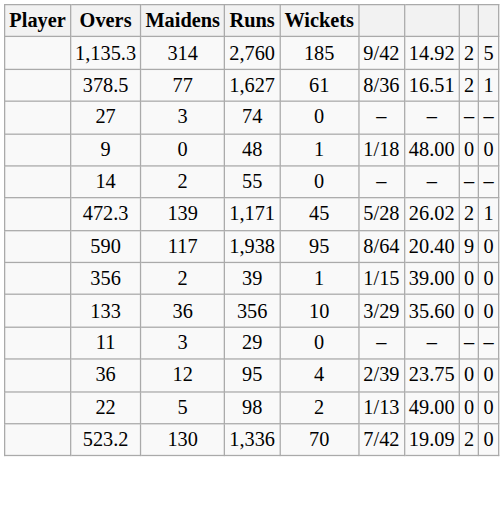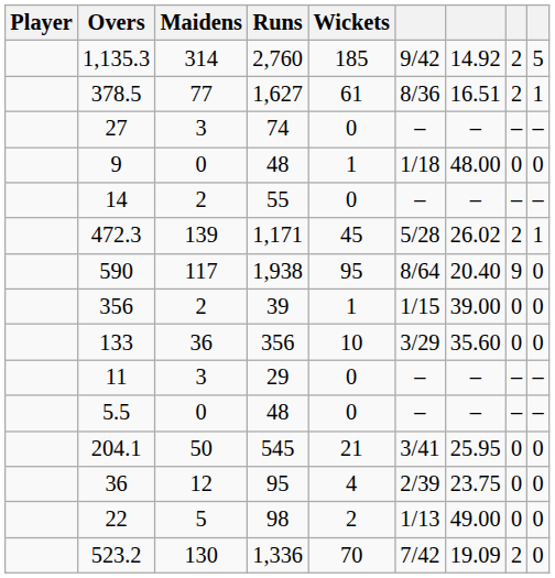+ row: 5.5 | 0 | 48 | 0 | – | – | – | –
+ row: 204.1 | 50 | 545 | 21 | 3/41 | 25.95 | 0 | 0
